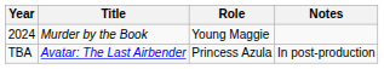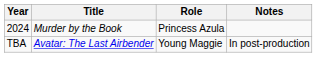2024 | Role: Young Maggie -> Princess Azula
TBA | Role: Princess Azula -> Young Maggie
